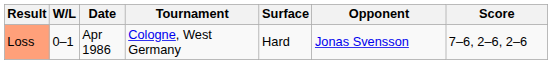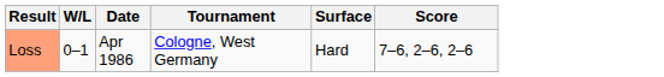- column: Opponent | Jonas Svensson
